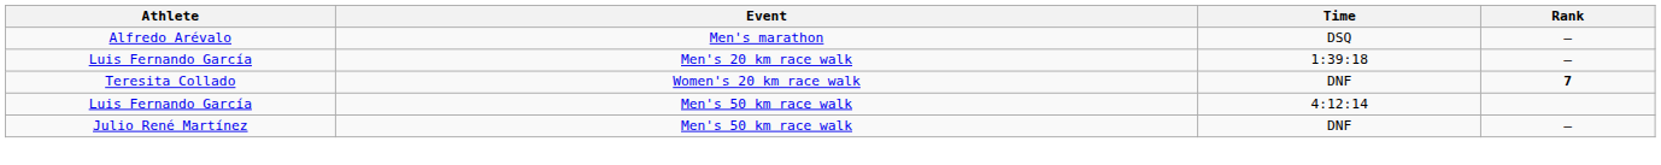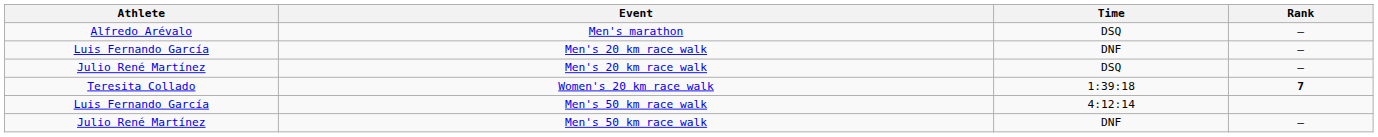Luis Fernando García / Men's 20 km race walk | Time: 1:39:18 -> DNF
+ row: Julio René Martínez | Men's 20 km race walk | DSQ | —
Teresita Collado | Time: DNF -> 1:39:18
